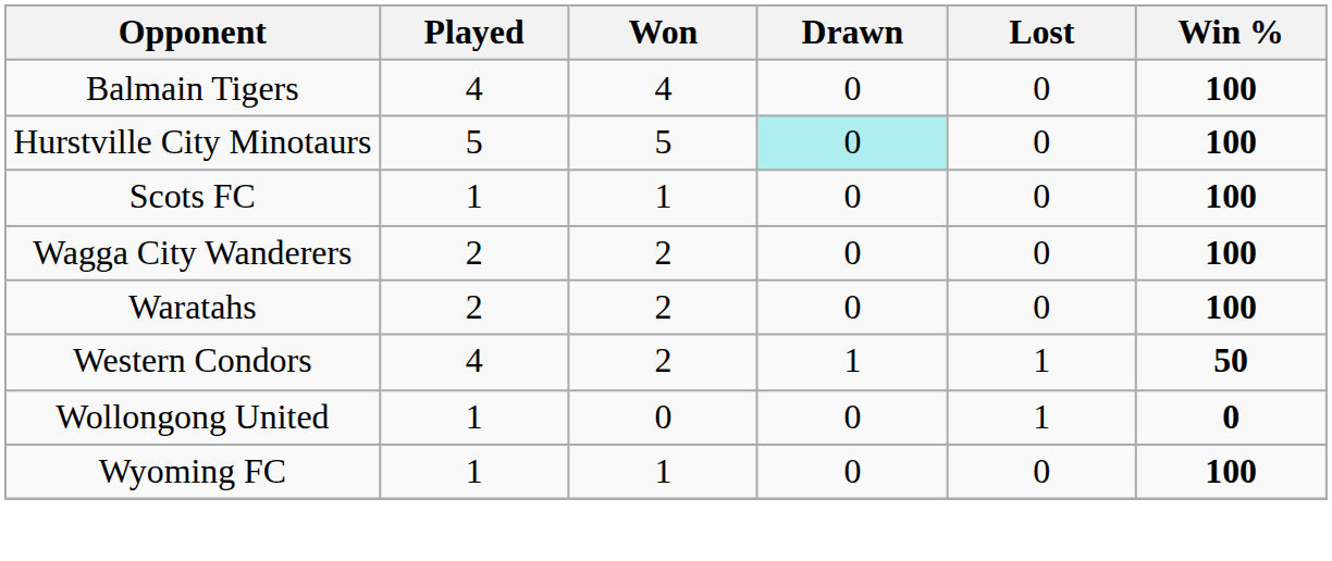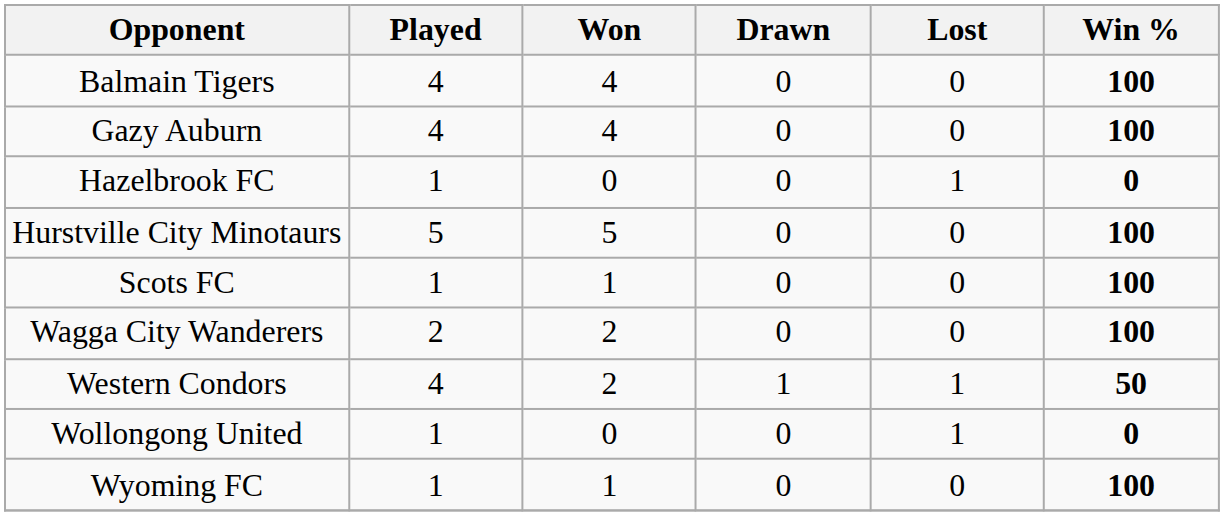+ row: Gazy Auburn | 4 | 4 | 0 | 0 | 100
+ row: Hazelbrook FC | 1 | 0 | 0 | 1 | 0
Hurstville City Minotaurs | Drawn: paleturquoise background -> no background
- row: Waratahs | 2 | 2 | 0 | 0 | 100
